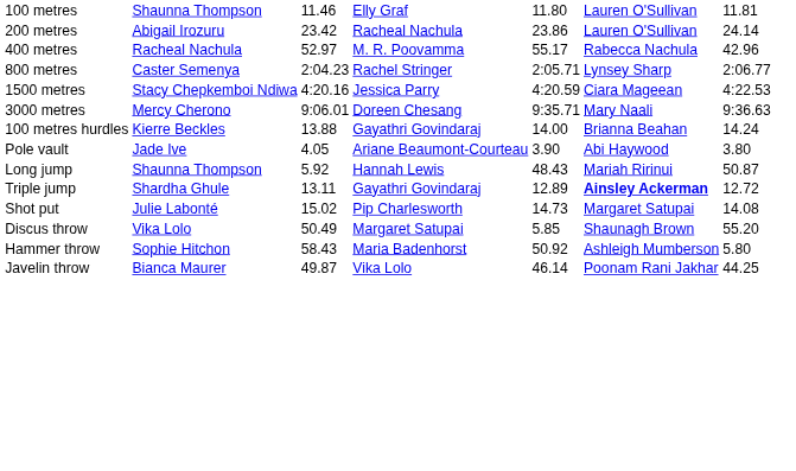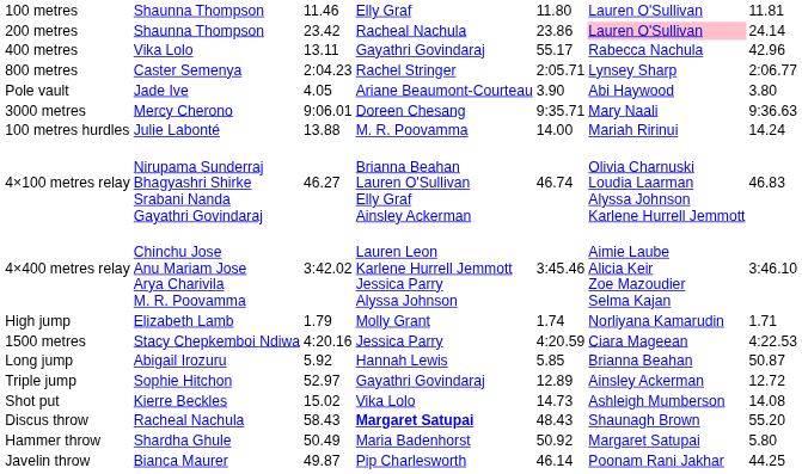200 metres | column 2: Abigail Irozuru -> Shaunna Thompson
200 metres | column 6: no background -> pink background
400 metres | column 2: Racheal Nachula -> Vika Lolo
400 metres | column 3: 52.97 -> 13.11
400 metres | column 4: M. R. Poovamma -> Gayathri Govindaraj
rows swapped: 1500 metres <-> Pole vault
100 metres hurdles | column 2: Kierre Beckles -> Julie Labonté
100 metres hurdles | column 4: Gayathri Govindaraj -> M. R. Poovamma
100 metres hurdles | column 6: Brianna Beahan -> Mariah Ririnui
+ row: 4×100 metres relay | Nirupama Sunderraj Bhagyashri Shirke Srabani Nanda Gayathri Govindaraj | 46.27 | Brianna Beahan Lauren O'Sullivan Elly Graf Ainsley Ackerman | 46.74 | Olivia Charnuski Loudia Laarman Alyssa Johnson Karlene Hurrell Jemmott | 46.83
+ row: 4×400 metres relay | Chinchu Jose Anu Mariam Jose Arya Charivila M. R. Poovamma | 3:42.02 | Lauren Leon Karlene Hurrell Jemmott Jessica Parry Alyssa Johnson | 3:45.46 | Aimie Laube Alicia Keir Zoe Mazoudier Selma Kajan | 3:46.10
+ row: High jump | Elizabeth Lamb | 1.79 | Molly Grant | 1.74 | Norliyana Kamarudin | 1.71
Long jump | column 2: Shaunna Thompson -> Abigail Irozuru
Long jump | column 5: 48.43 -> 5.85
Long jump | column 6: Mariah Ririnui -> Brianna Beahan
Triple jump | column 2: Shardha Ghule -> Sophie Hitchon
Triple jump | column 3: 13.11 -> 52.97
Triple jump | column 6: bold -> normal
Shot put | column 2: Julie Labonté -> Kierre Beckles
Shot put | column 4: Pip Charlesworth -> Vika Lolo
Shot put | column 6: Margaret Satupai -> Ashleigh Mumberson
Discus throw | column 2: Vika Lolo -> Racheal Nachula
Discus throw | column 3: 50.49 -> 58.43
Discus throw | column 4: normal -> bold
Discus throw | column 5: 5.85 -> 48.43
Hammer throw | column 2: Sophie Hitchon -> Shardha Ghule
Hammer throw | column 3: 58.43 -> 50.49
Hammer throw | column 6: Ashleigh Mumberson -> Margaret Satupai
Javelin throw | column 4: Vika Lolo -> Pip Charlesworth
